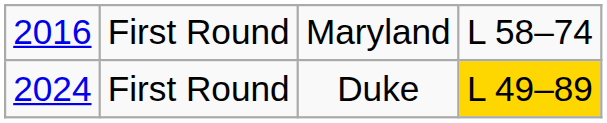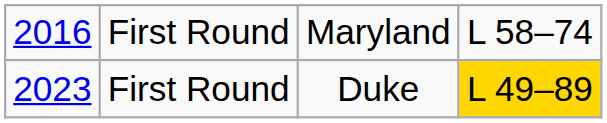First Round / Duke | column 1: 2024 -> 2023
